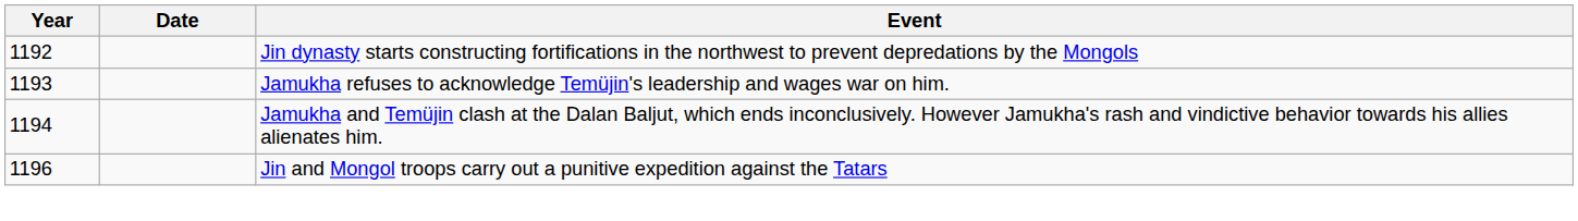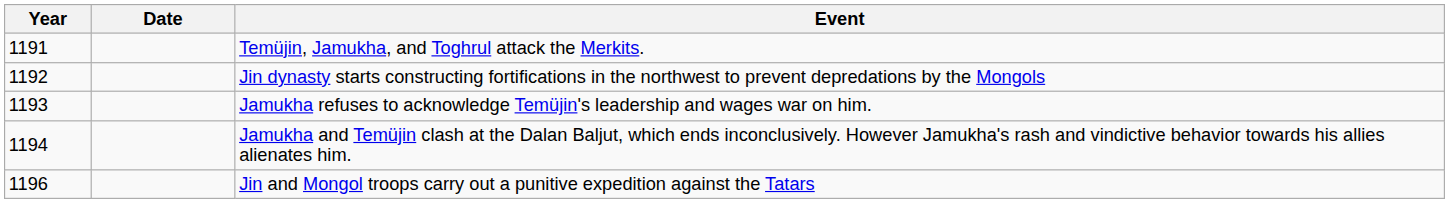+ row: 1191 | Temüjin, Jamukha, and Toghrul attack the Merkits.
